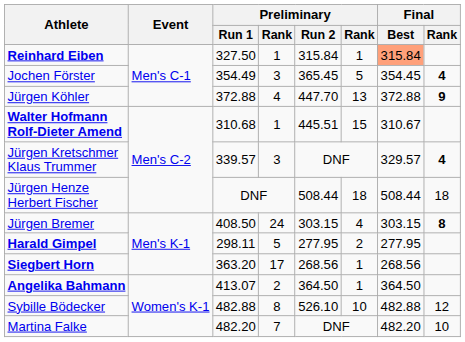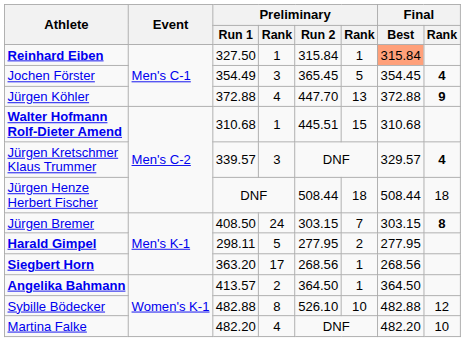Walter Hofmann Rolf-Dieter Amend | Final / Best: 310.67 -> 310.68
Jürgen Bremer | column 6: 4 -> 7
Angelika Bahmann | Preliminary / Run 1: 413.07 -> 413.57
Martina Falke | column 4: 7 -> 4
